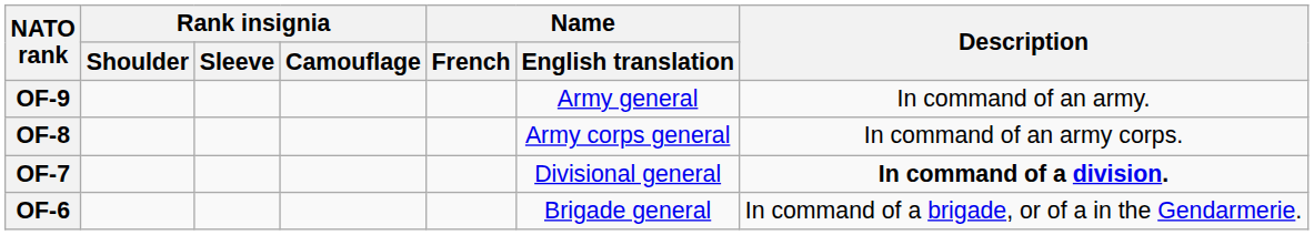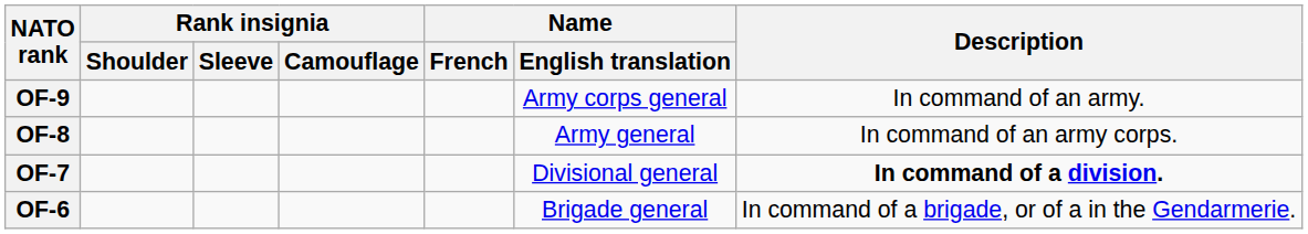OF-9 | Name / English translation: Army general -> Army corps general
OF-8 | Name / English translation: Army corps general -> Army general
